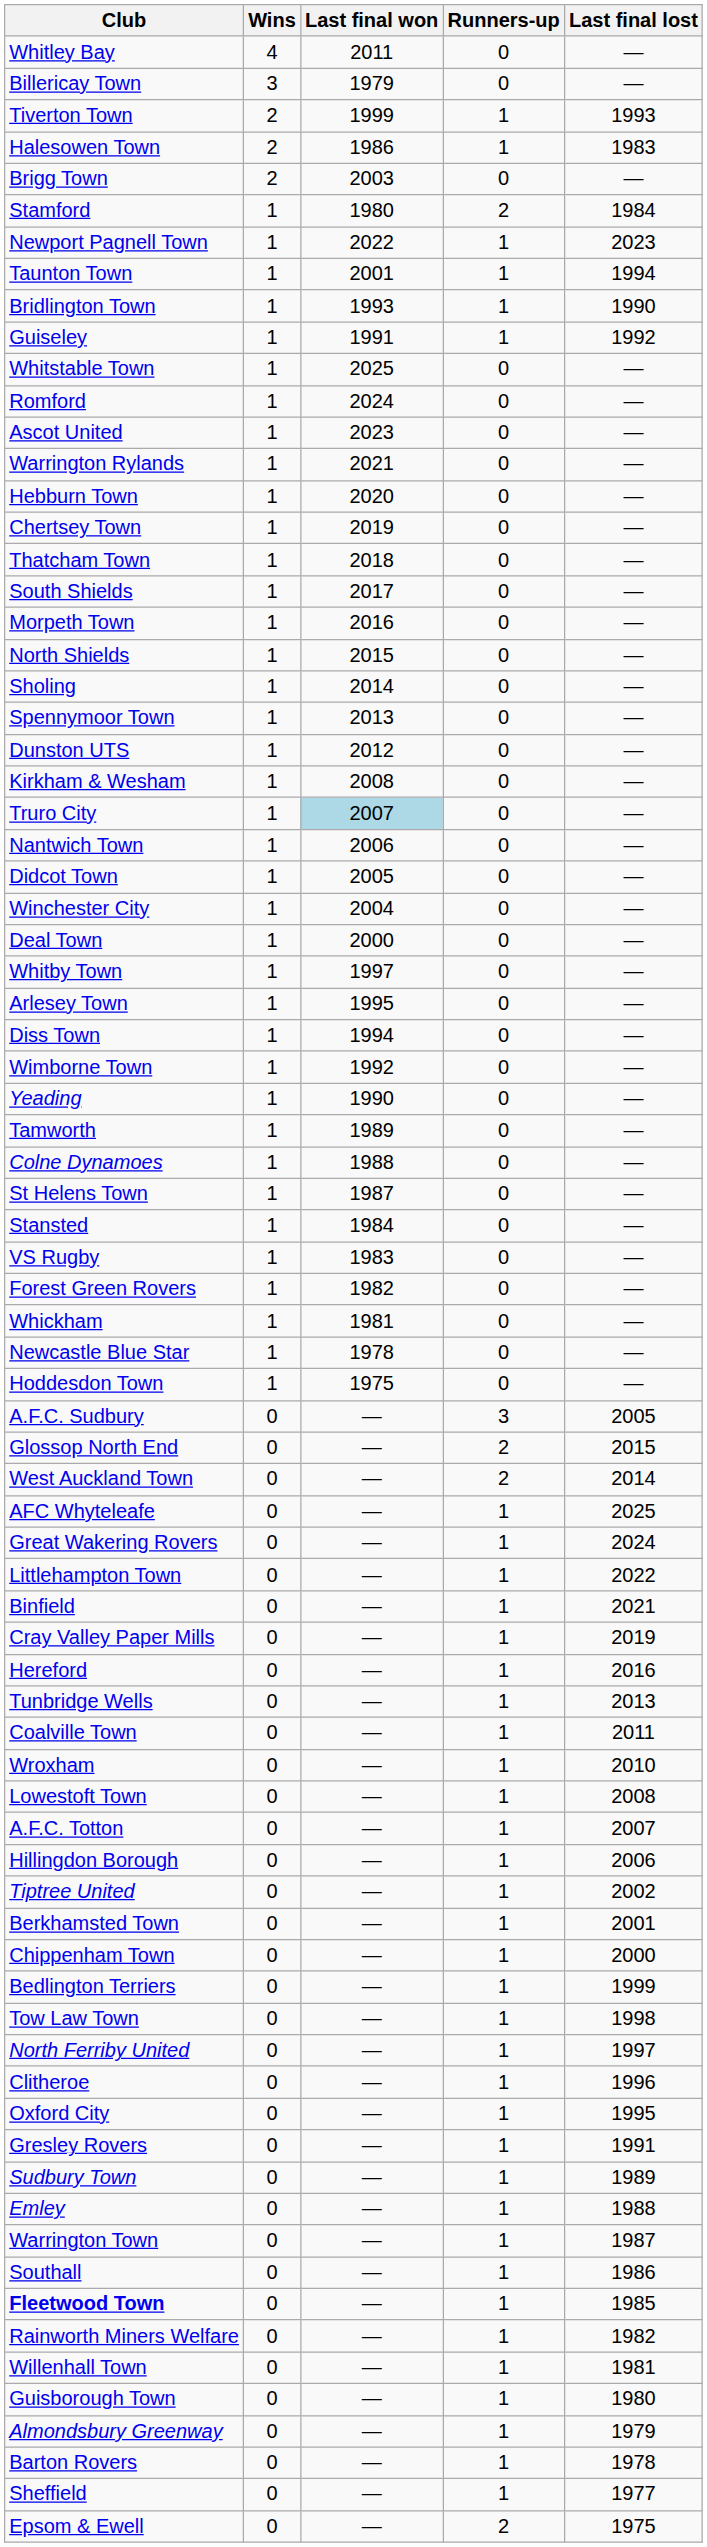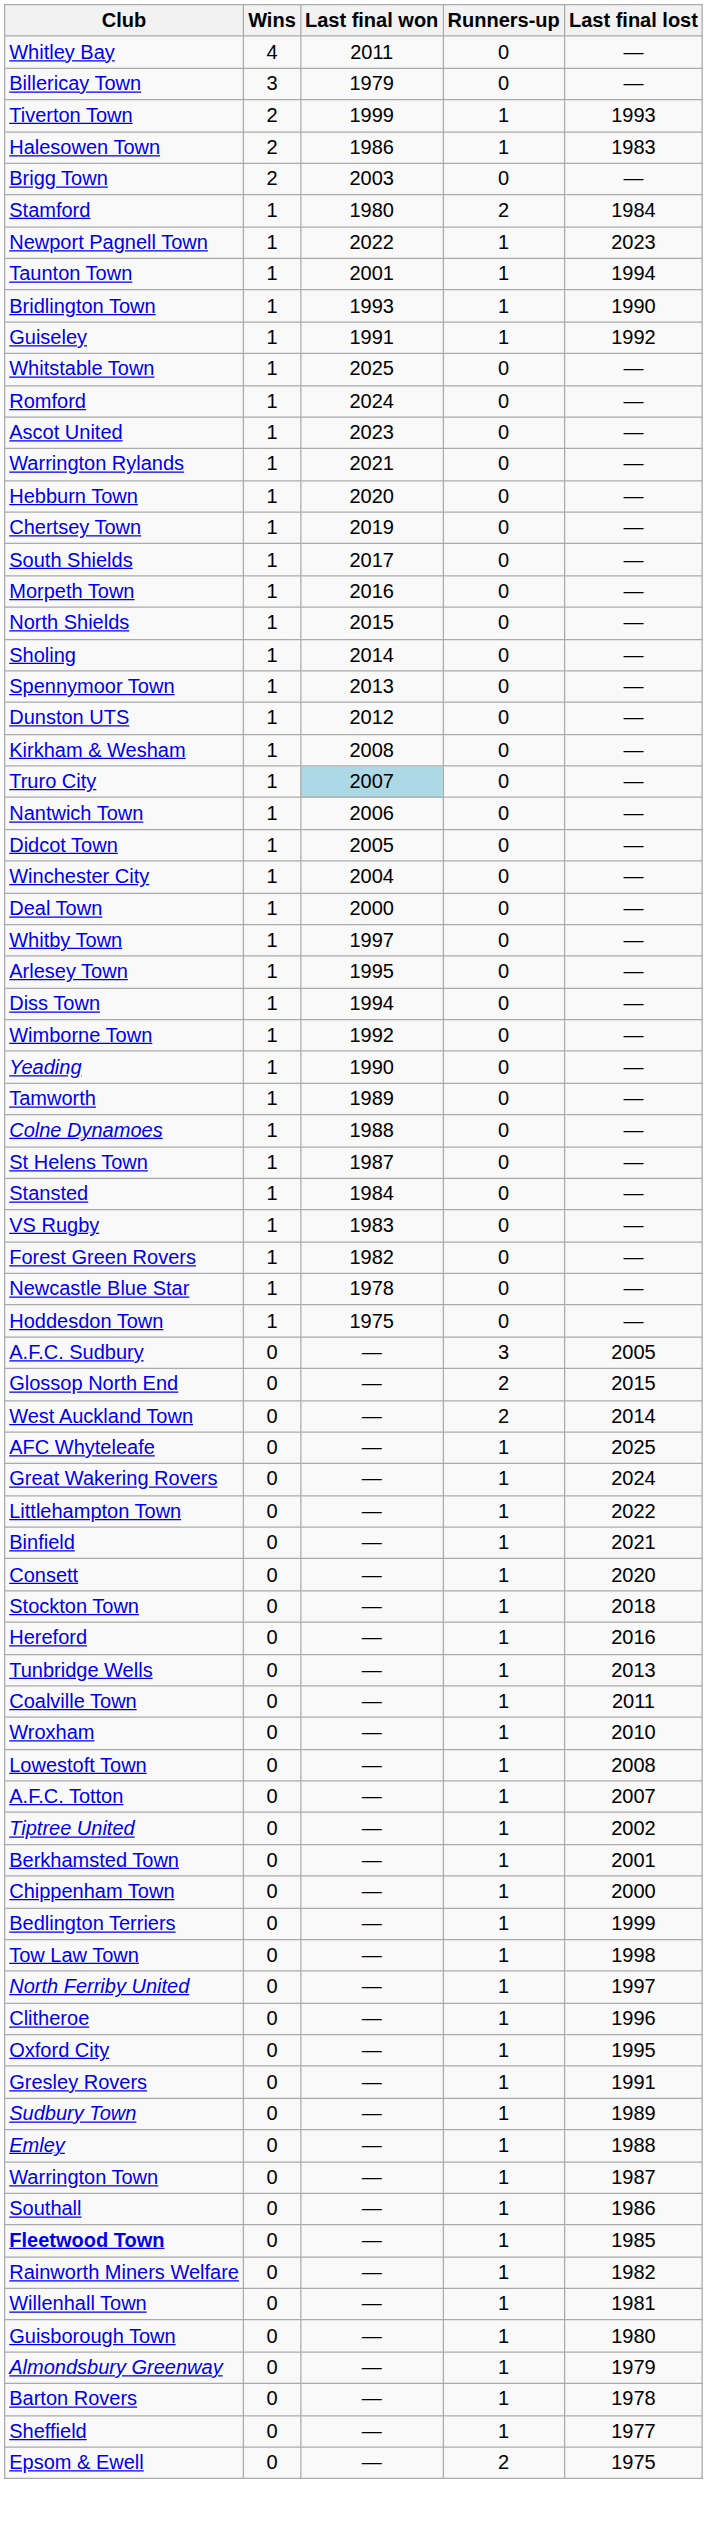- row: Thatcham Town | 1 | 2018 | 0 | —
- row: Whickham | 1 | 1981 | 0 | —
+ row: Consett | 0 | — | 1 | 2020
- row: Cray Valley Paper Mills | 0 | — | 1 | 2019
+ row: Stockton Town | 0 | — | 1 | 2018
- row: Hillingdon Borough | 0 | — | 1 | 2006
